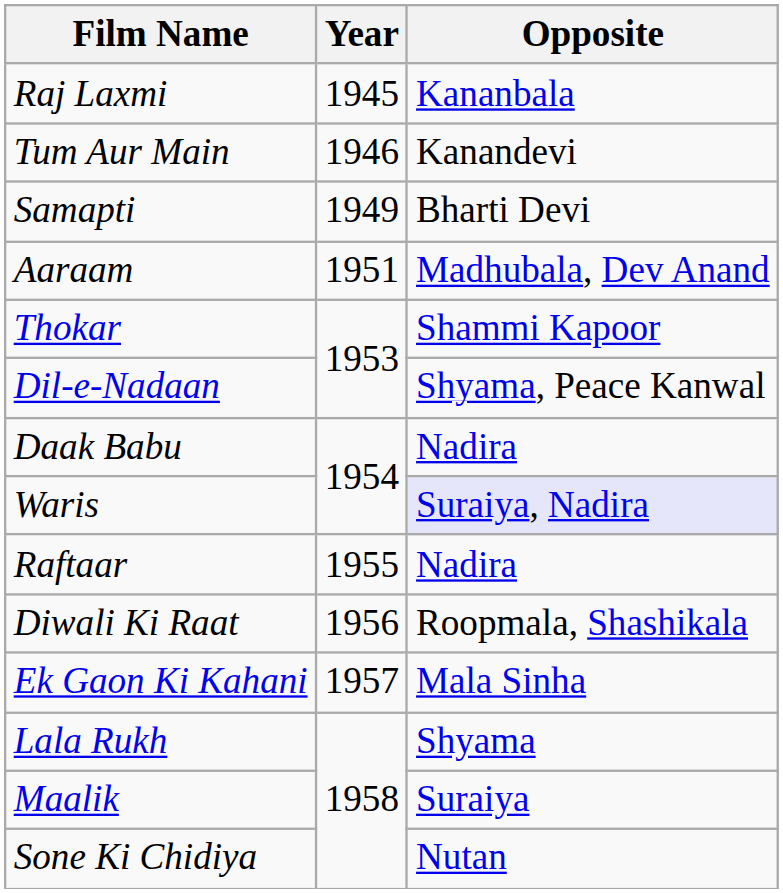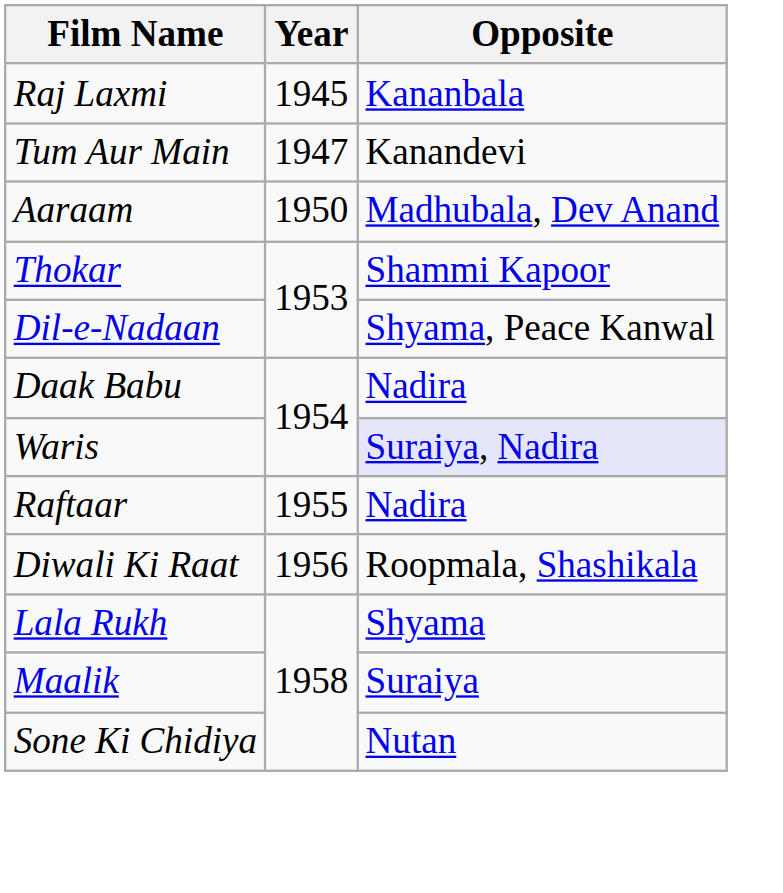Tum Aur Main | Year: 1946 -> 1947
- row: Samapti | 1949 | Bharti Devi
Aaraam | Year: 1951 -> 1950
- row: Ek Gaon Ki Kahani | 1957 | Mala Sinha
